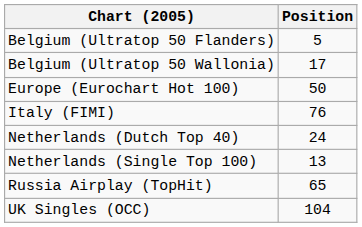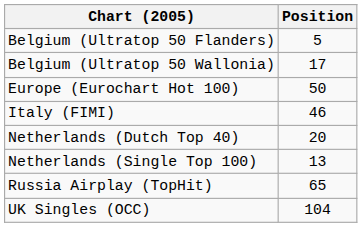Italy (FIMI) | Position: 76 -> 46
Netherlands (Dutch Top 40) | Position: 24 -> 20
